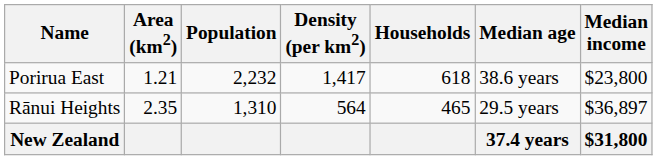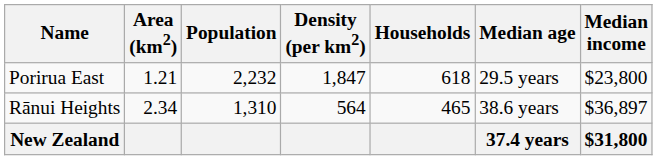Porirua East | Density (per km2): 1,417 -> 1,847
Porirua East | Median age: 38.6 years -> 29.5 years
Rānui Heights | Area (km2): 2.35 -> 2.34
Rānui Heights | Median age: 29.5 years -> 38.6 years
